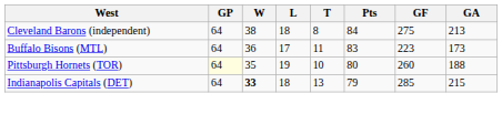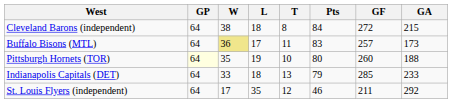Cleveland Barons (independent) | GF: 275 -> 272
Cleveland Barons (independent) | GA: 213 -> 215
Buffalo Bisons (MTL) | W: no background -> khaki background
Buffalo Bisons (MTL) | GF: 223 -> 257
Indianapolis Capitals (DET) | W: bold -> normal
Indianapolis Capitals (DET) | GA: 215 -> 233
+ row: St. Louis Flyers (independent) | 64 | 17 | 35 | 12 | 46 | 211 | 292
